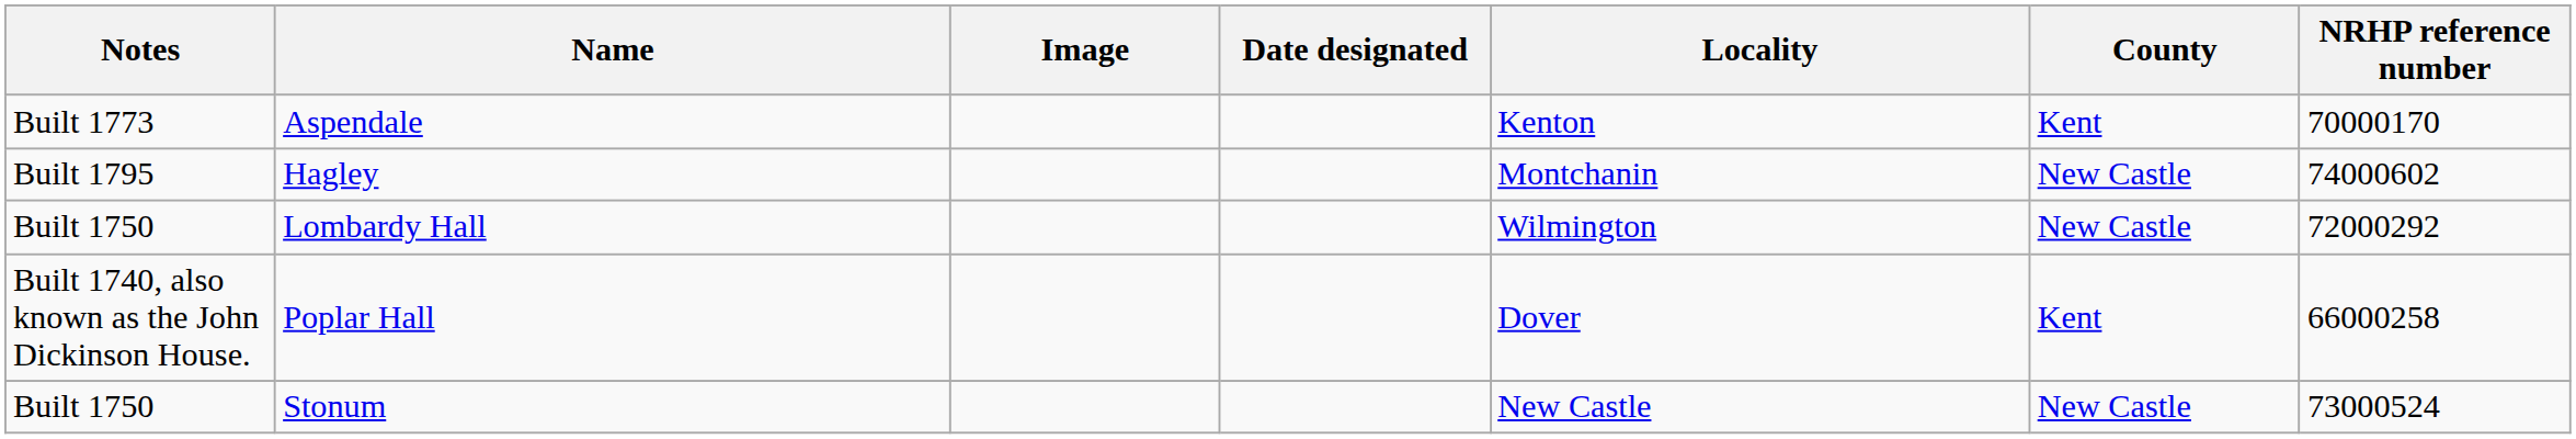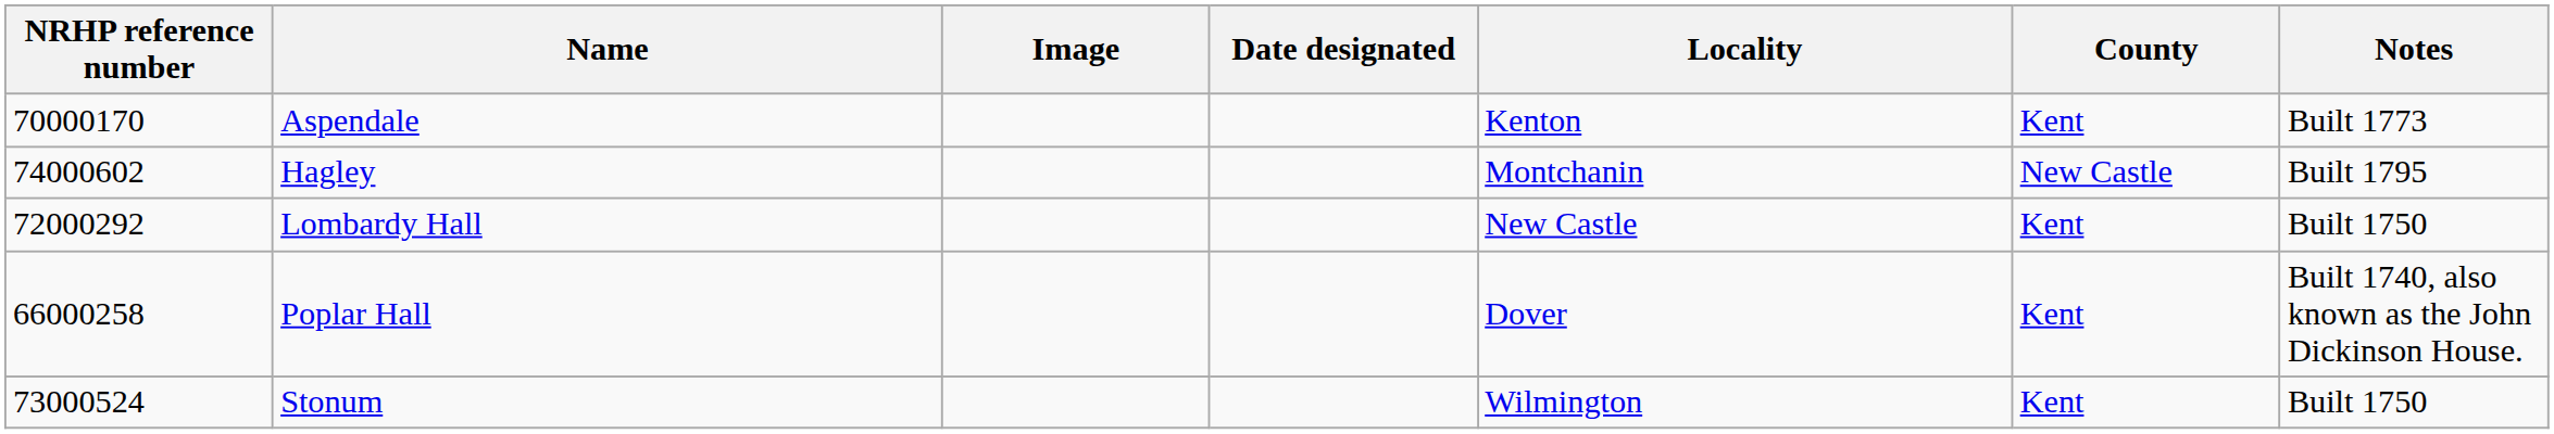columns swapped: NRHP reference number <-> Notes
Lombardy Hall | Locality: Wilmington -> New Castle
Lombardy Hall | County: New Castle -> Kent
Stonum | Locality: New Castle -> Wilmington
Stonum | County: New Castle -> Kent
